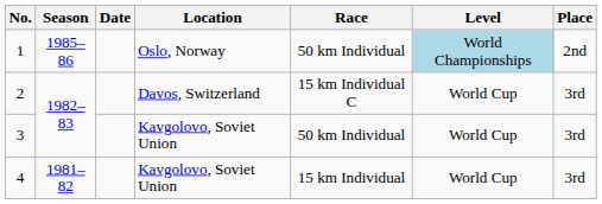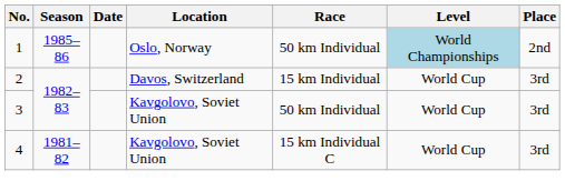2 | Race: 15 km Individual C -> 15 km Individual
4 | Race: 15 km Individual -> 15 km Individual C
